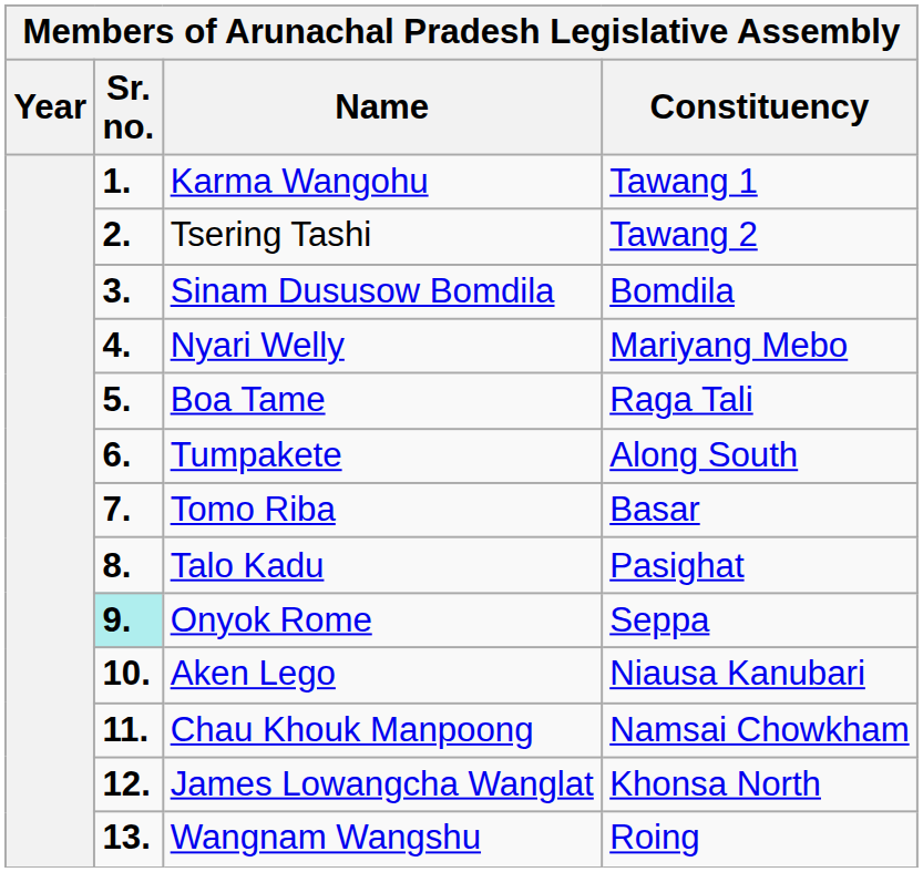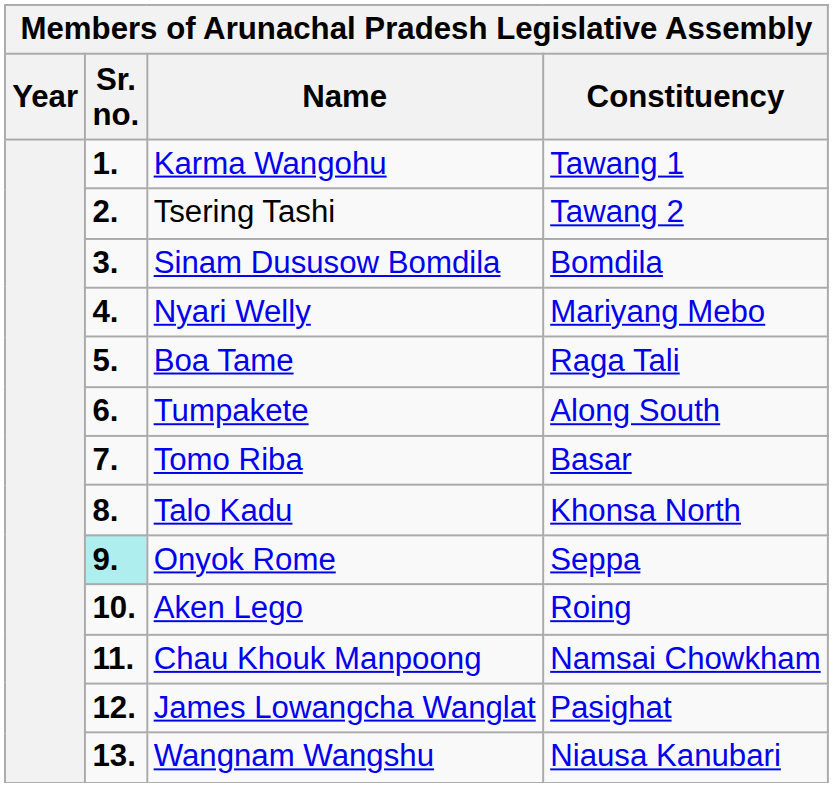Talo Kadu | Constituency: Pasighat -> Khonsa North
Aken Lego | Constituency: Niausa Kanubari -> Roing
James Lowangcha Wanglat | Constituency: Khonsa North -> Pasighat
Wangnam Wangshu | Constituency: Roing -> Niausa Kanubari
